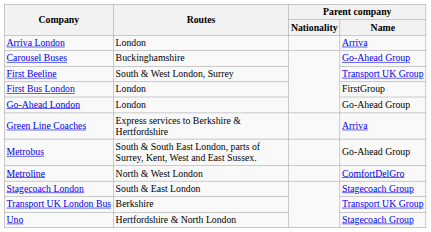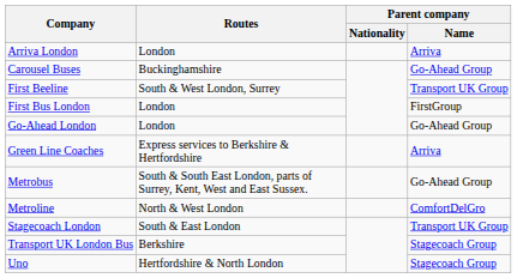Stagecoach London | Parent company / Name: Stagecoach Group -> Transport UK Group
Transport UK London Bus | Parent company / Name: Transport UK Group -> Stagecoach Group
